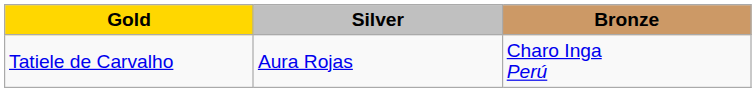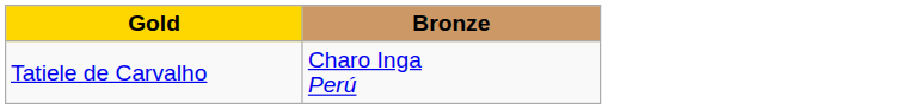- column: Silver | Aura Rojas
